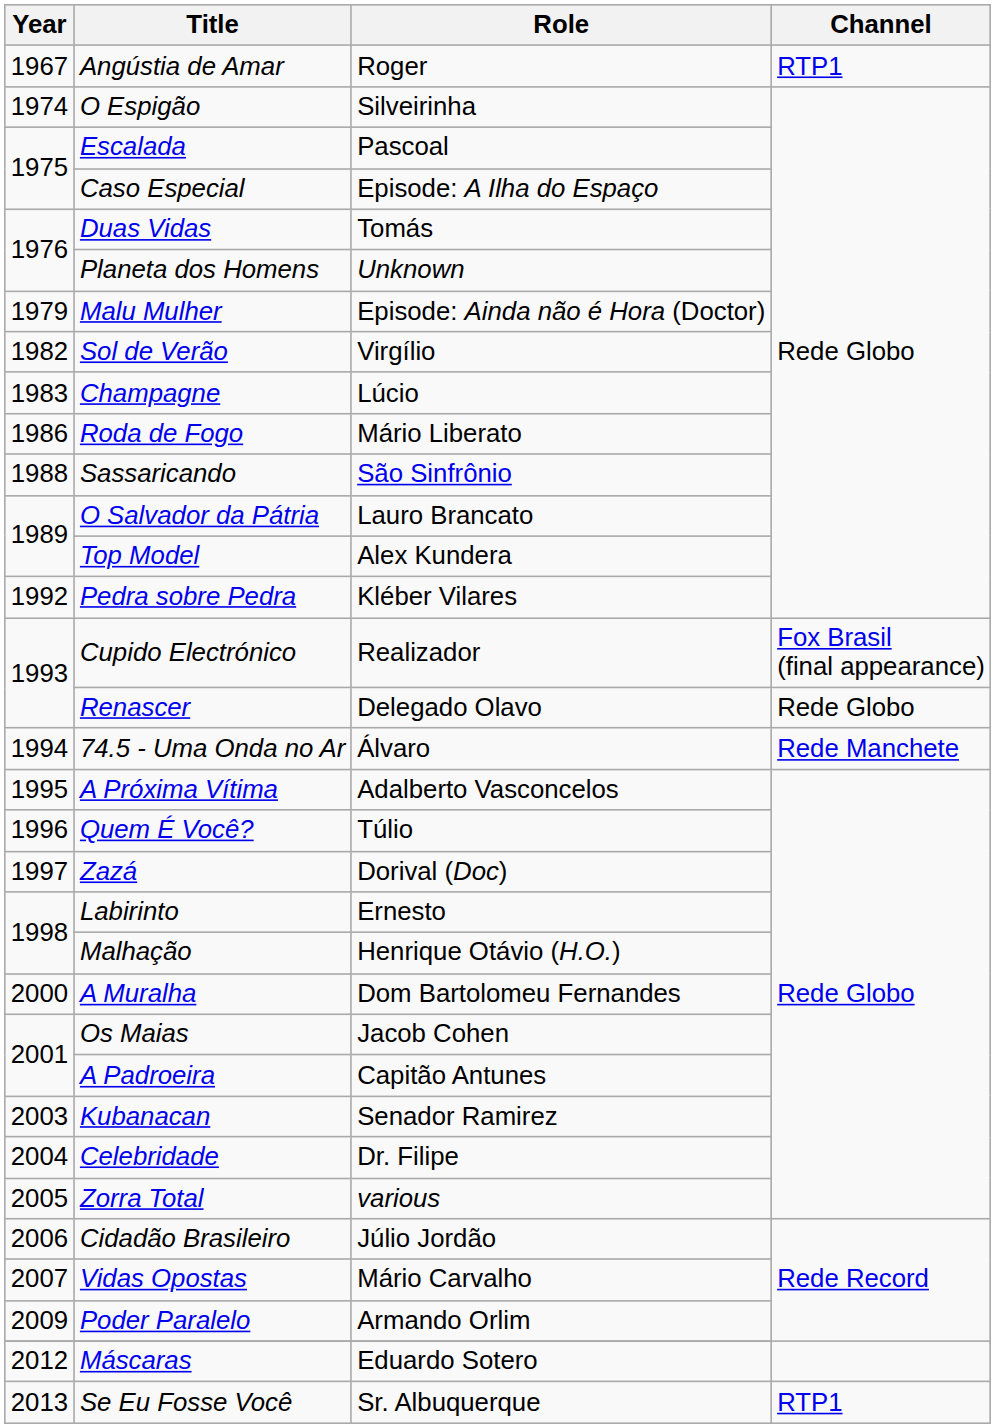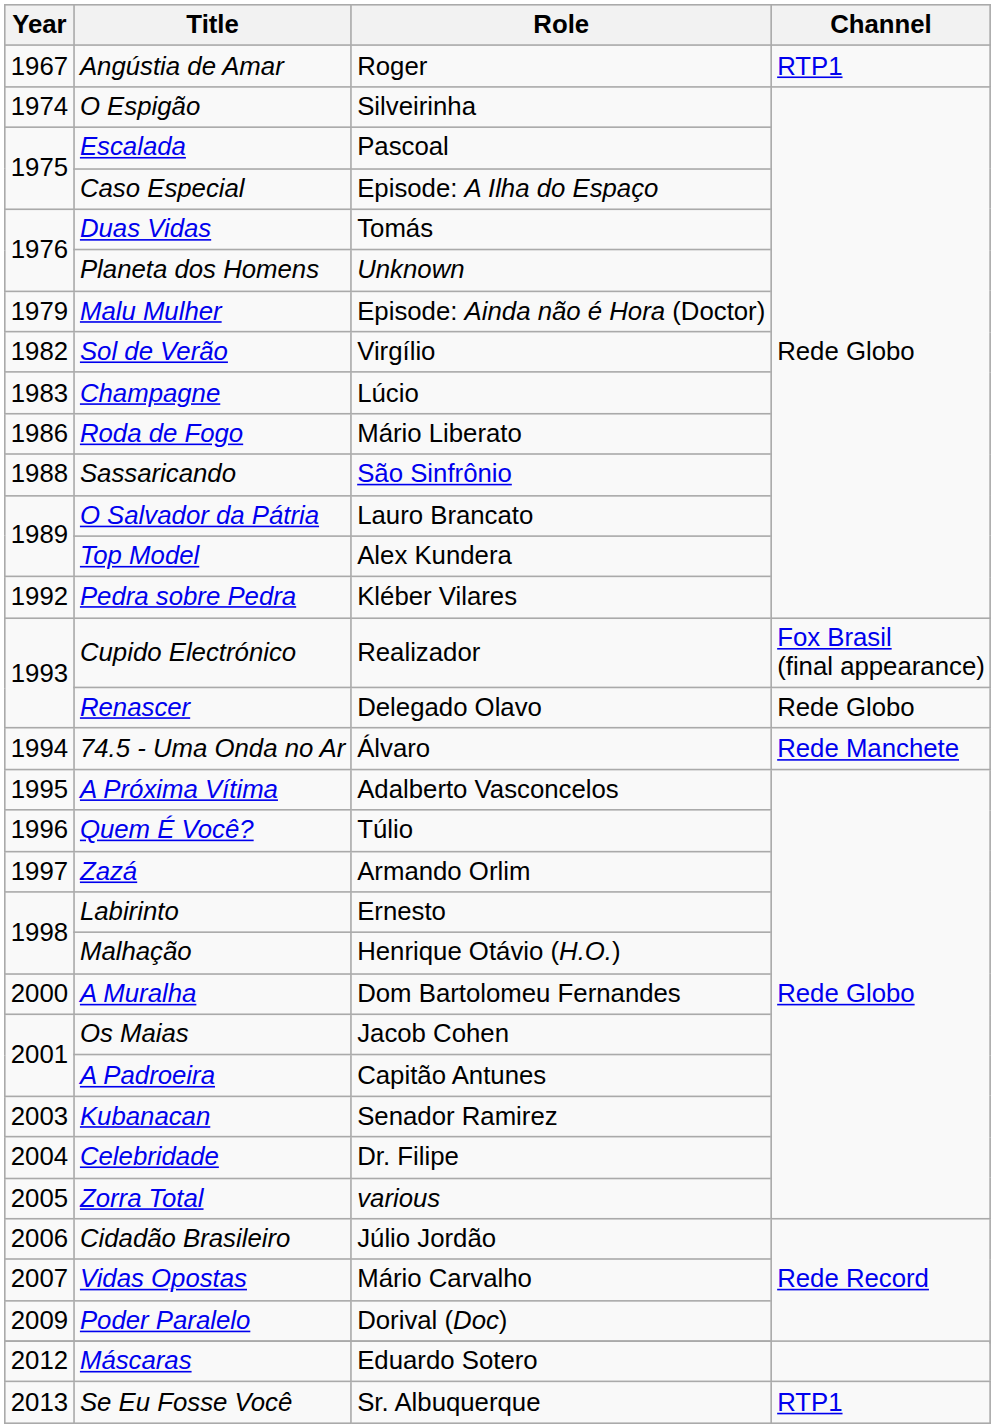Zazá | Role: Dorival (Doc) -> Armando Orlim
Poder Paralelo | Role: Armando Orlim -> Dorival (Doc)
